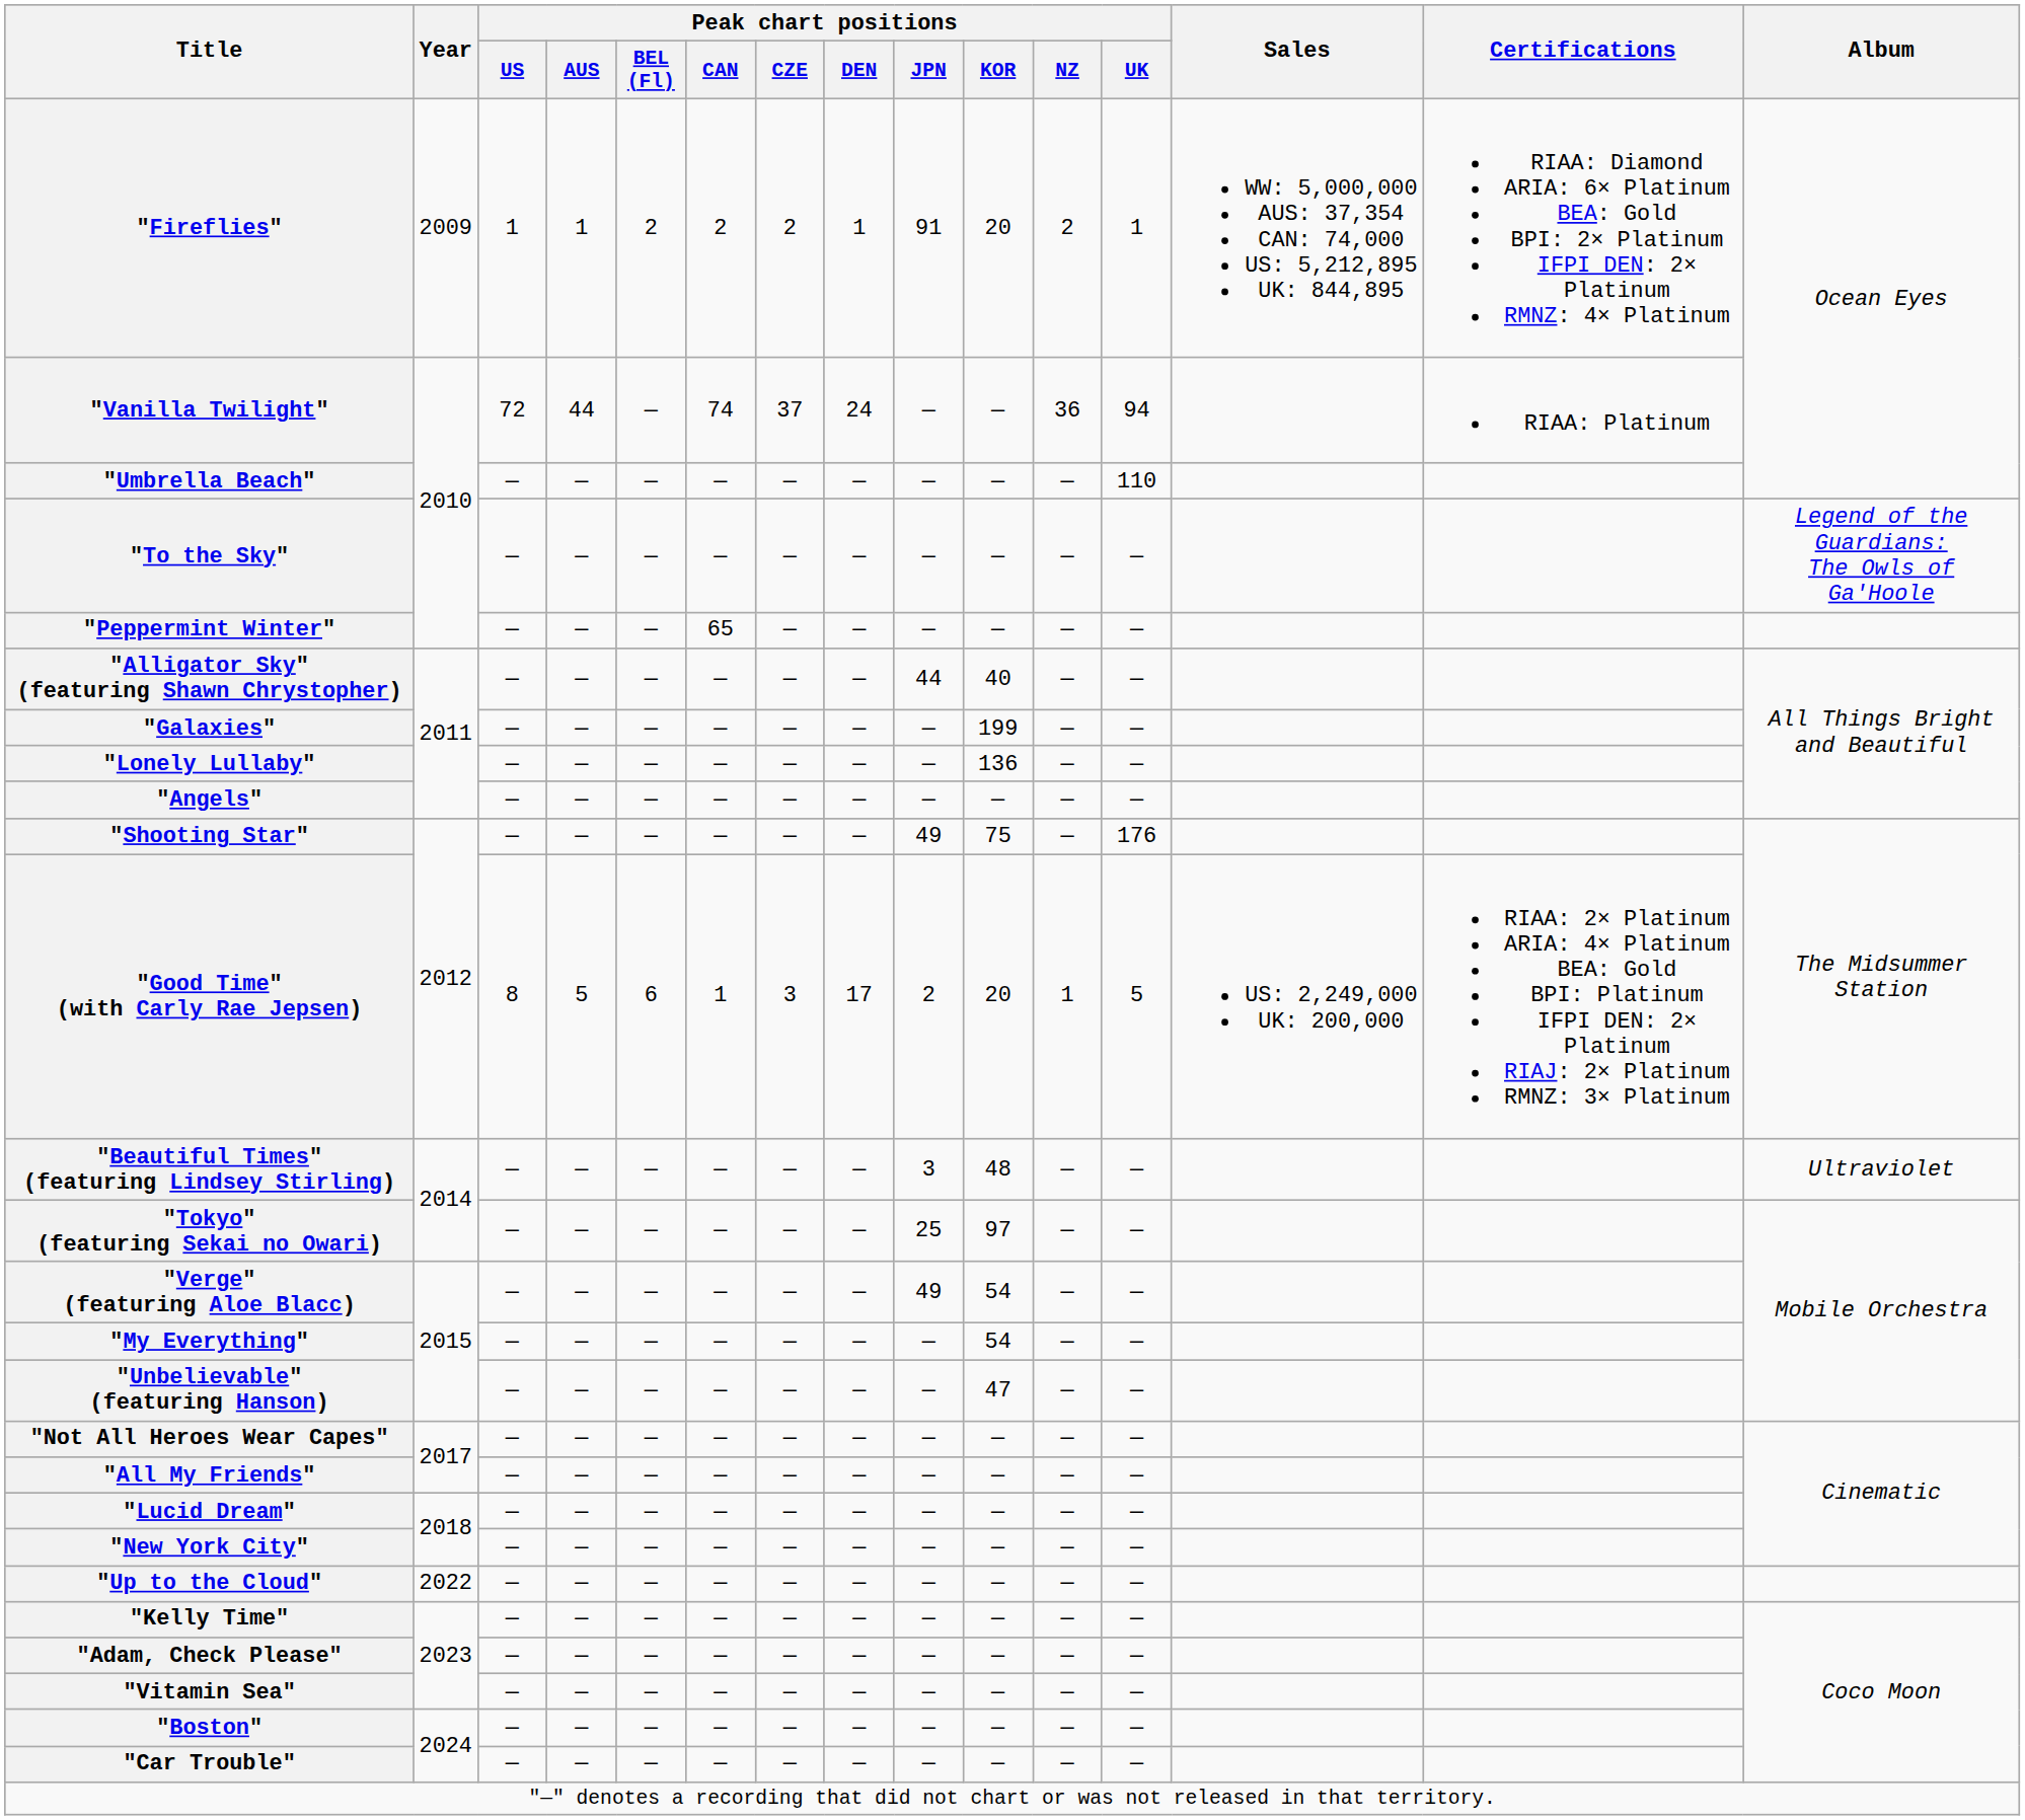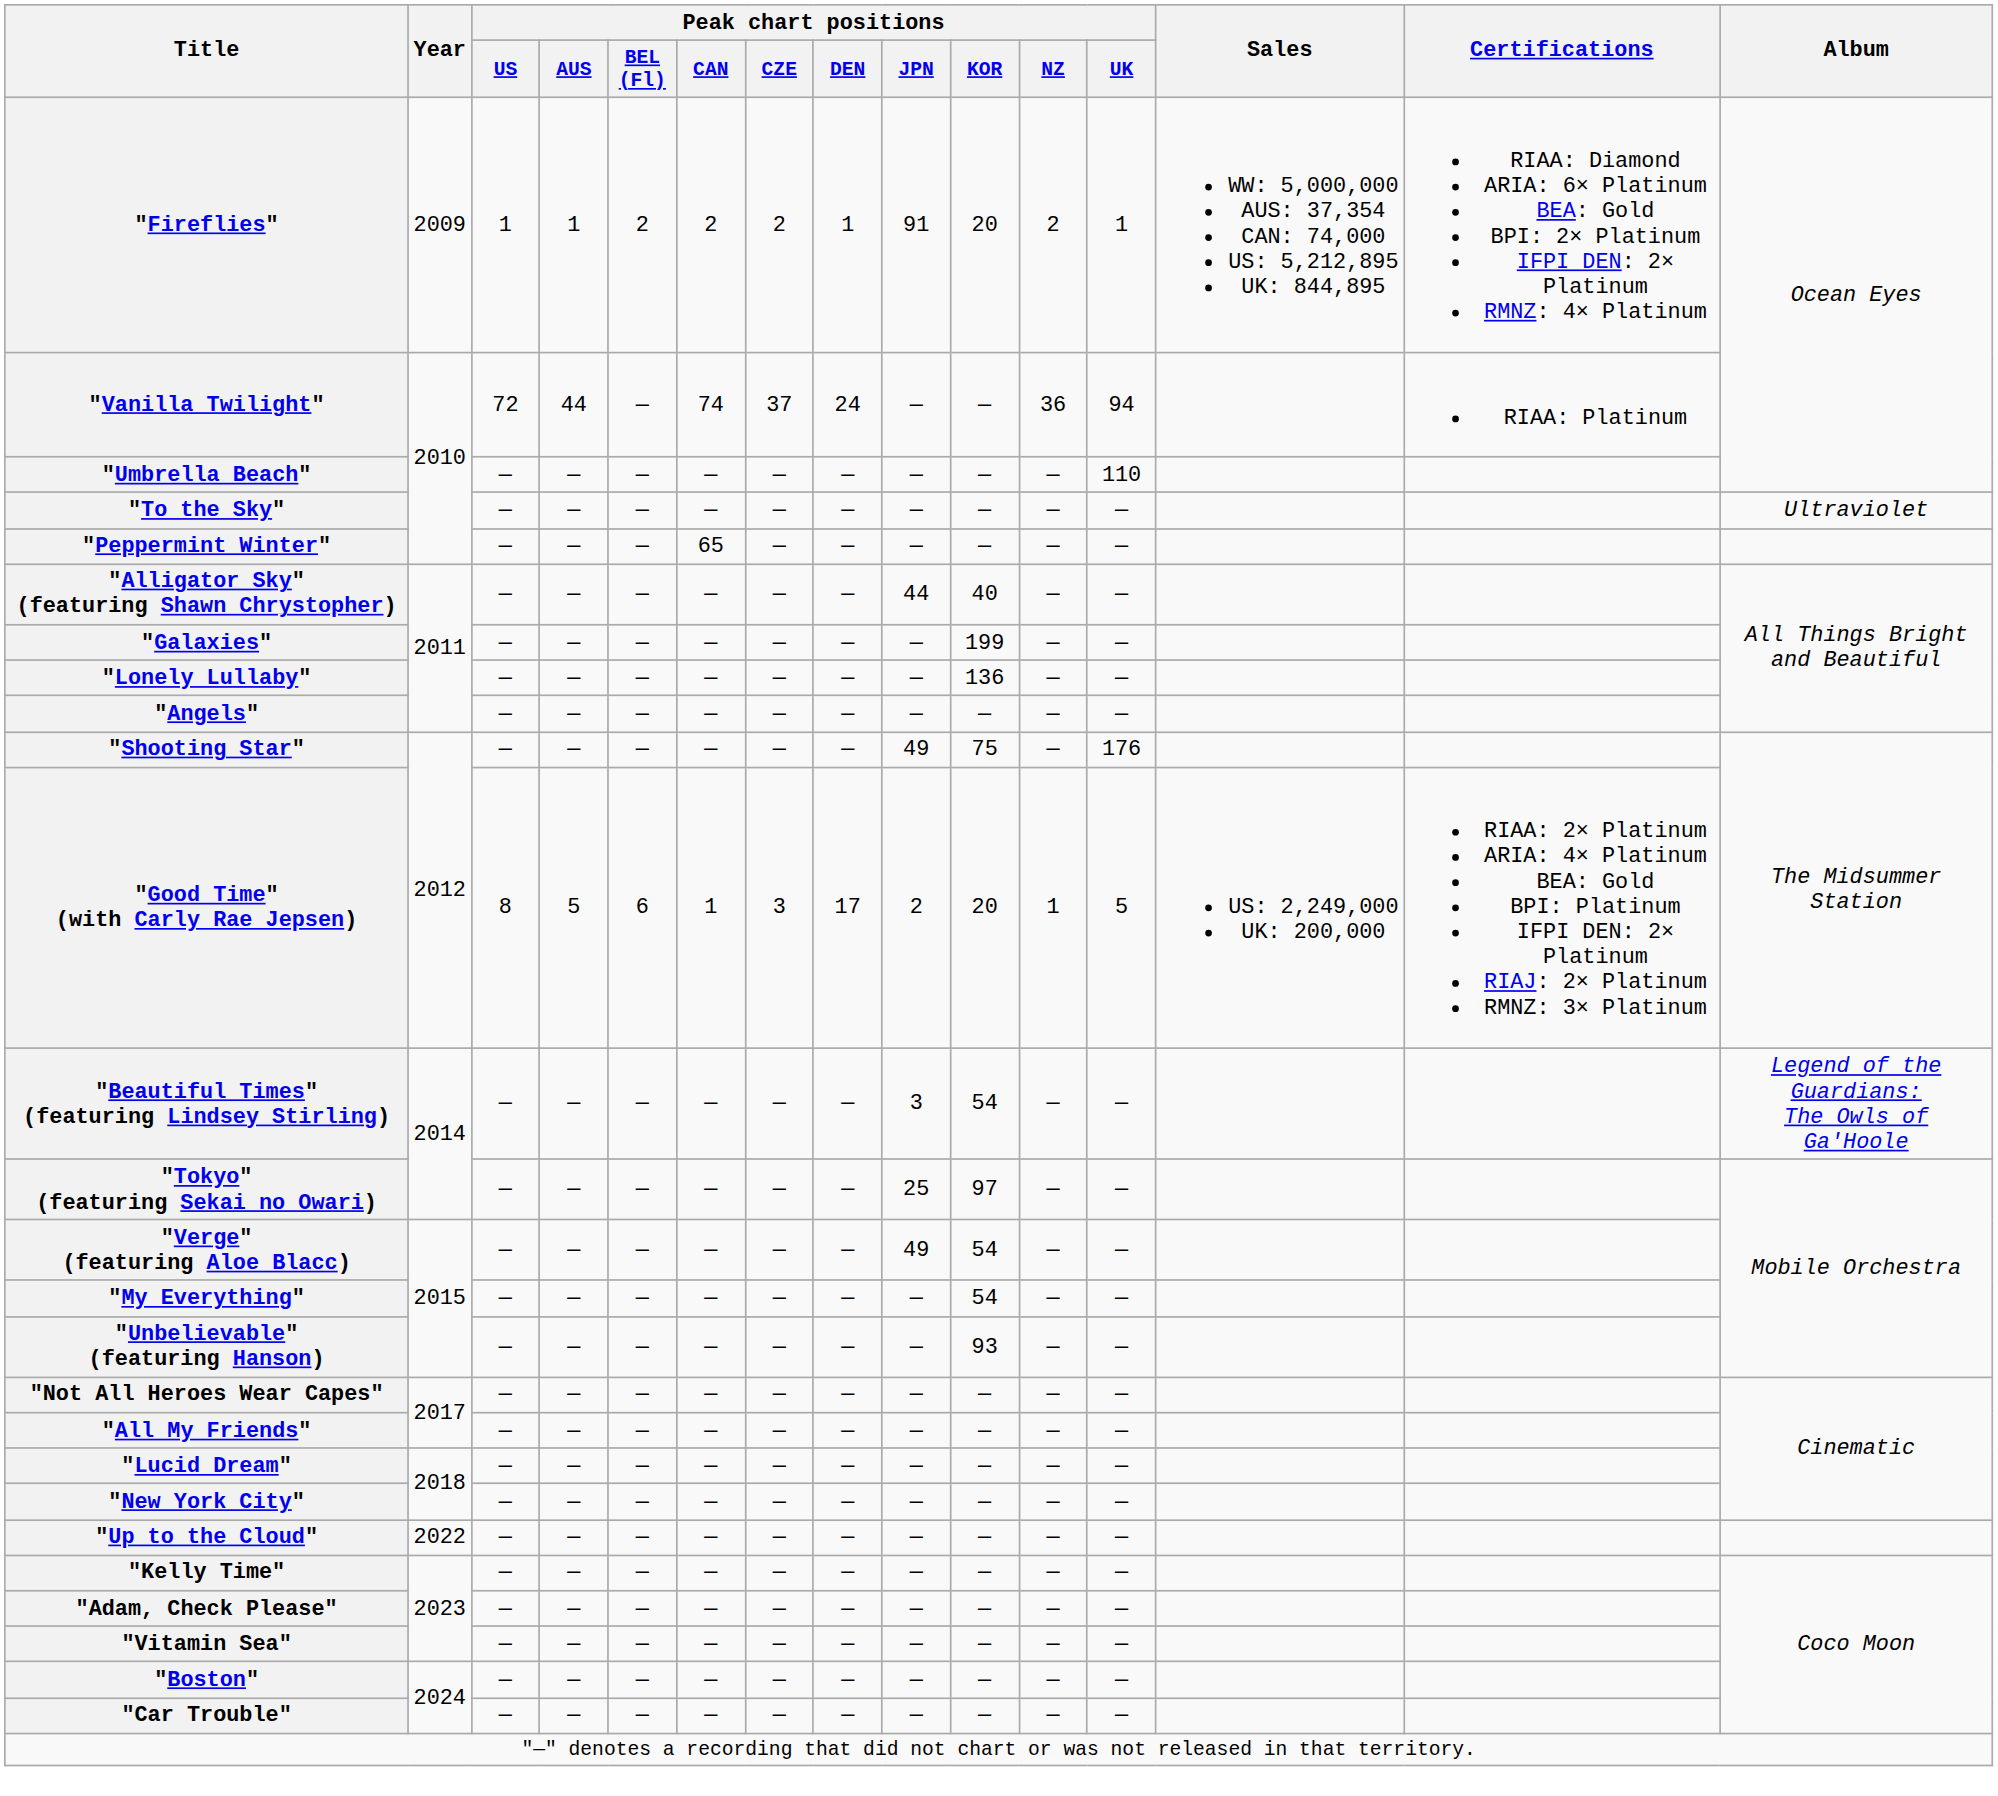"To the Sky" | Album: Legend of the Guardians: The Owls of Ga'Hoole -> Ultraviolet
"Beautiful Times" (featuring Lindsey Stirling) | Peak chart positions / KOR: 48 -> 54
"Beautiful Times" (featuring Lindsey Stirling) | Album: Ultraviolet -> Legend of the Guardians: The Owls of Ga'Hoole
"Unbelievable" (featuring Hanson) | Peak chart positions / KOR: 47 -> 93
